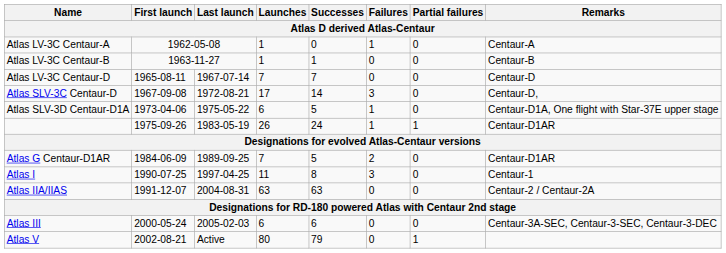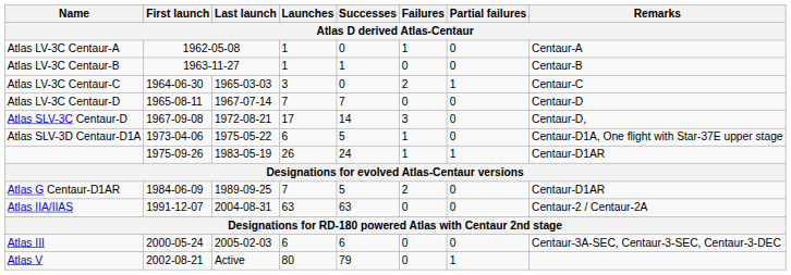+ row: Atlas LV-3C Centaur-C | 1964-06-30 | 1965-03-03 | 3 | 0 | 2 | 1 | Centaur-C
- row: Atlas I | 1990-07-25 | 1997-04-25 | 11 | 8 | 3 | 0 | Centaur-1
